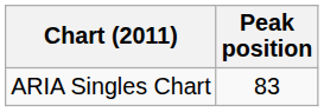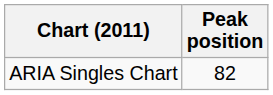ARIA Singles Chart | Peak position: 83 -> 82
